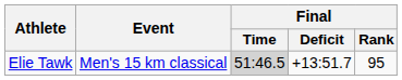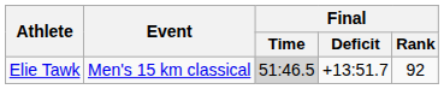Elie Tawk | Final / Rank: 95 -> 92
